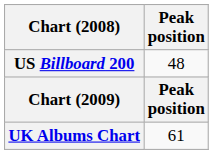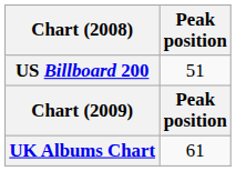US Billboard 200 | Peak position: 48 -> 51
